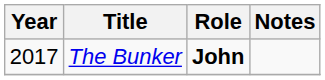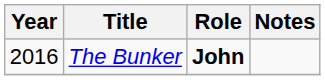The Bunker | Year: 2017 -> 2016
